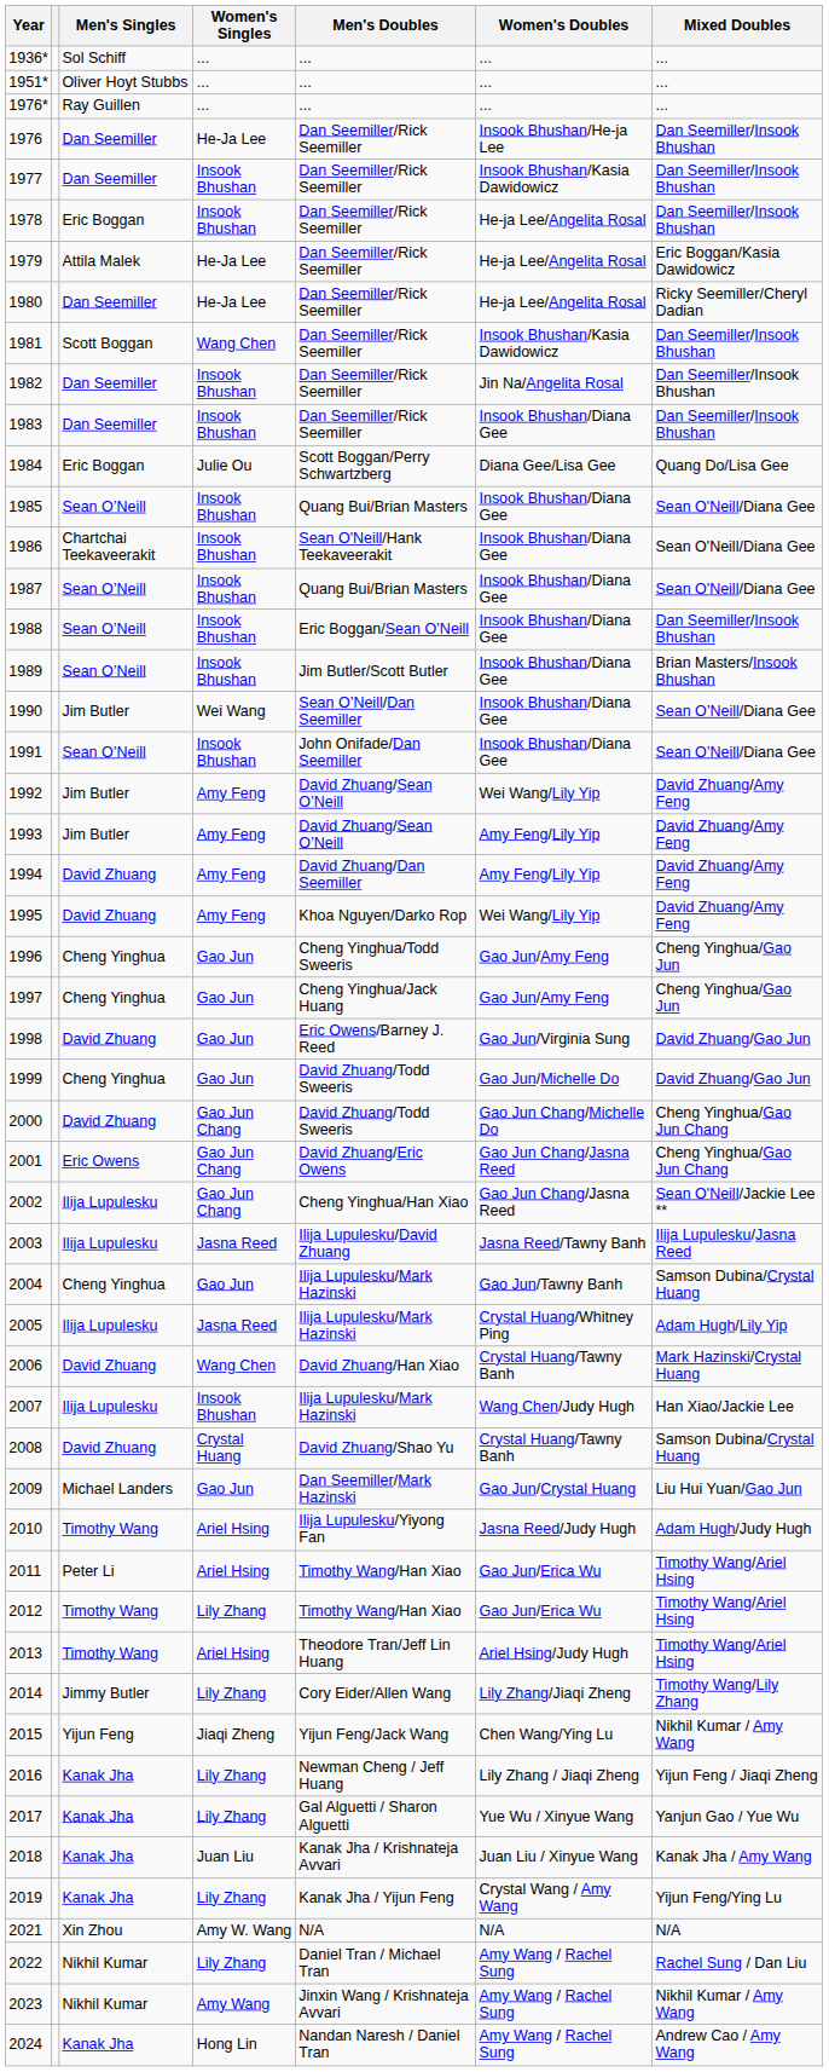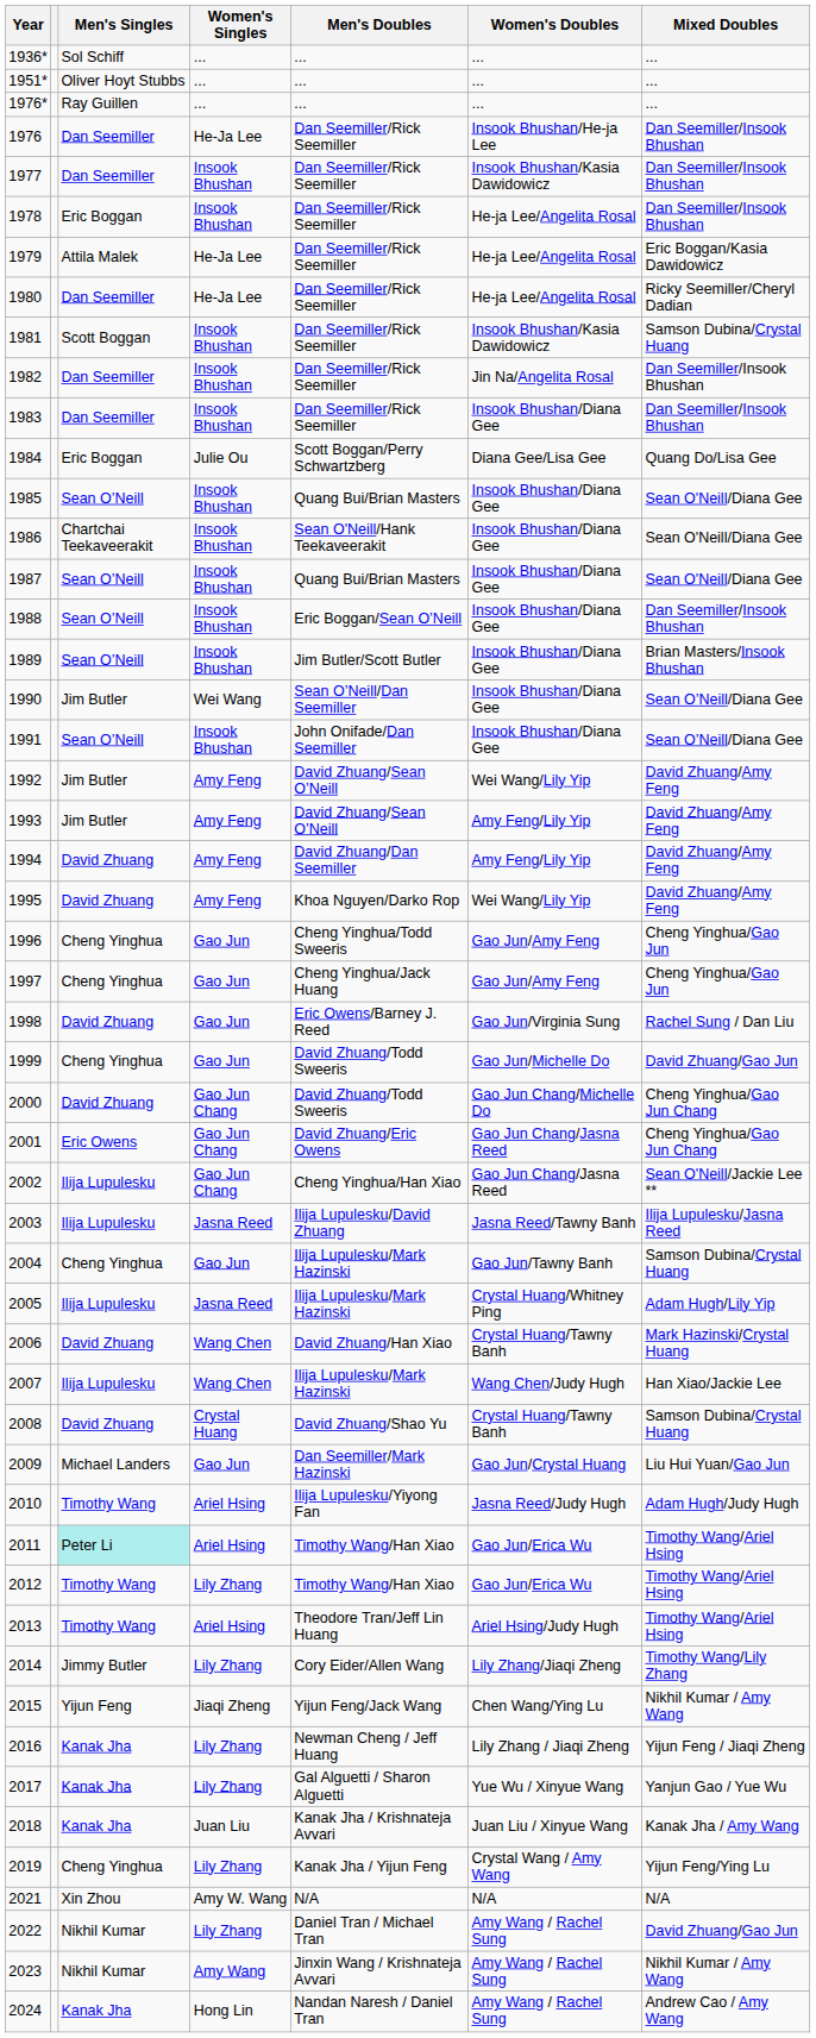1981 | Women's Singles: Wang Chen -> Insook Bhushan
1981 | Mixed Doubles: Dan Seemiller/Insook Bhushan -> Samson Dubina/Crystal Huang
1998 | Mixed Doubles: David Zhuang/Gao Jun -> Rachel Sung / Dan Liu
2007 | Women's Singles: Insook Bhushan -> Wang Chen
2011 | Men's Singles: no background -> paleturquoise background
2019 | Men's Singles: Kanak Jha -> Cheng Yinghua
2022 | Mixed Doubles: Rachel Sung / Dan Liu -> David Zhuang/Gao Jun
